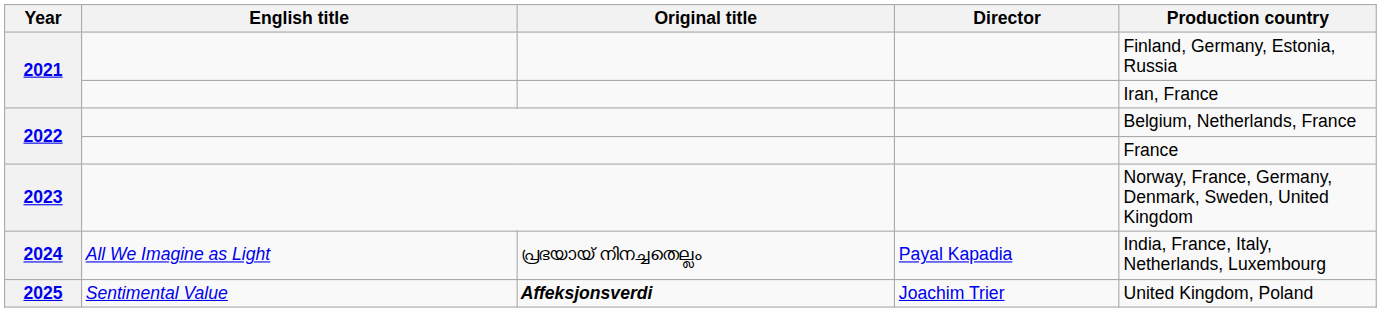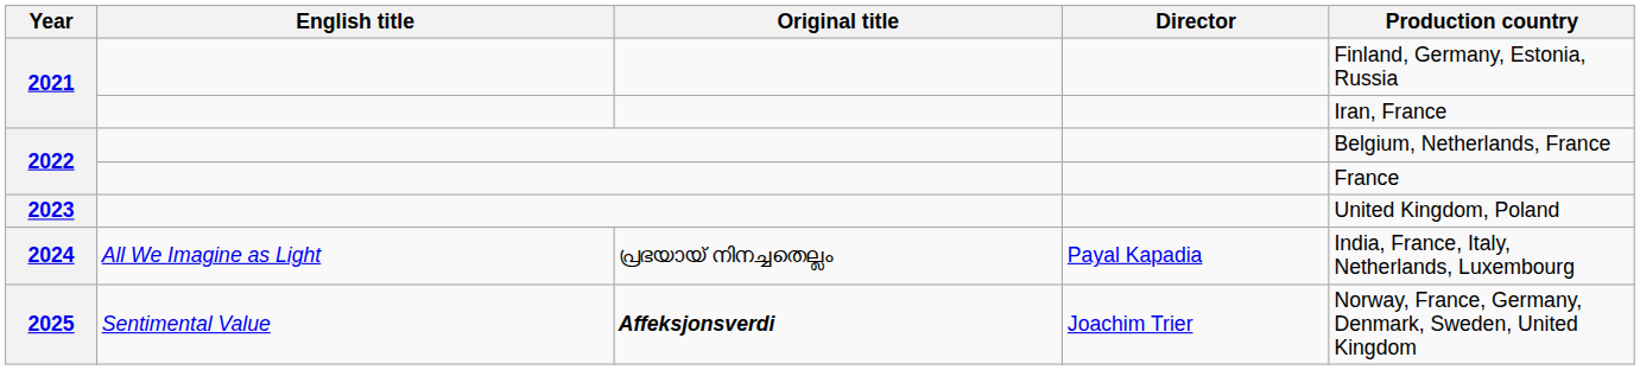2023 | Production country: Norway, France, Germany, Denmark, Sweden, United Kingdom -> United Kingdom, Poland
2025 | Production country: United Kingdom, Poland -> Norway, France, Germany, Denmark, Sweden, United Kingdom
